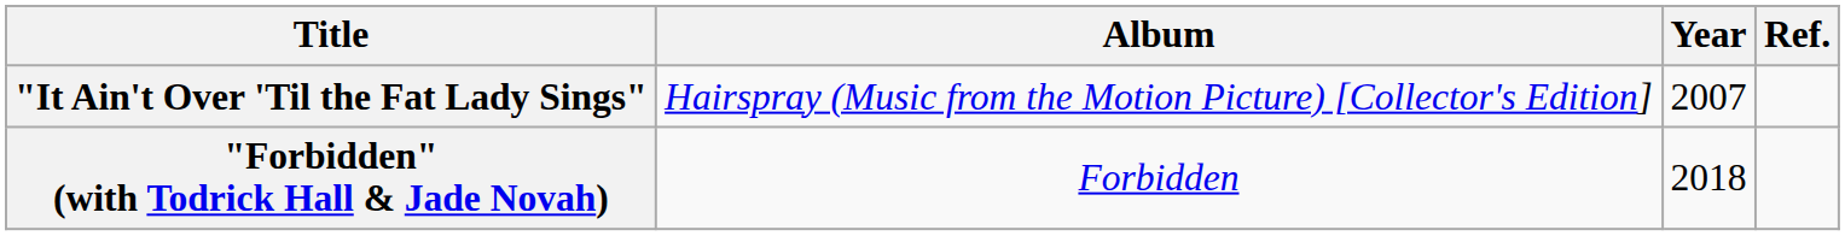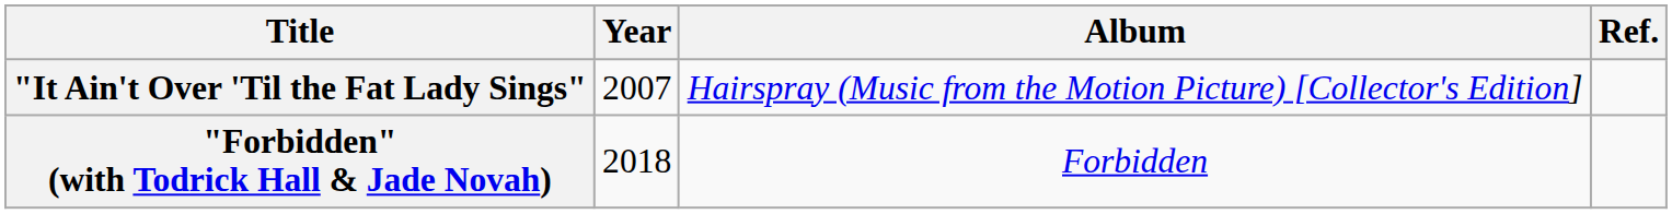columns swapped: Year <-> Album
